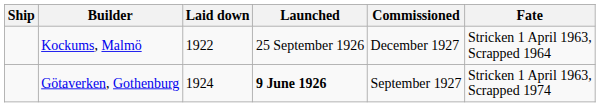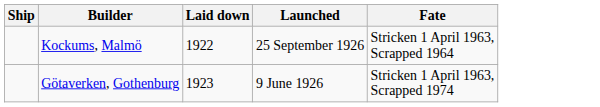- column: Commissioned | December 1927 | September 1927
Götaverken, Gothenburg | Laid down: 1924 -> 1923
Götaverken, Gothenburg | Launched: bold -> normal
